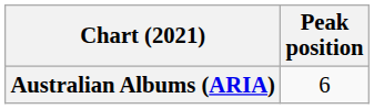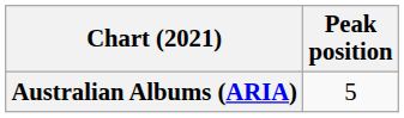Australian Albums (ARIA) | Peak position: 6 -> 5
